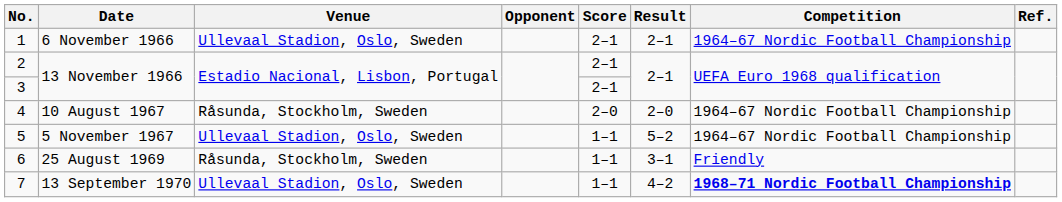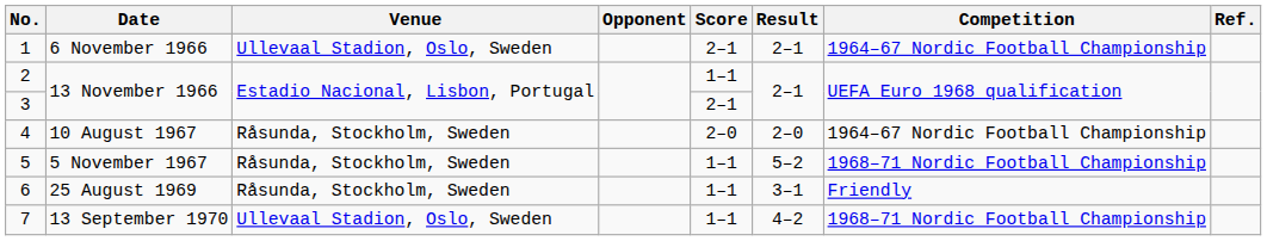2 | Score: 2–1 -> 1–1
5 | Venue: Ullevaal Stadion, Oslo, Sweden -> Råsunda, Stockholm, Sweden
5 | Competition: 1964–67 Nordic Football Championship -> 1968–71 Nordic Football Championship
7 | Competition: bold -> normal
